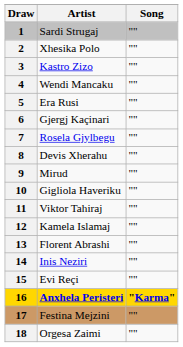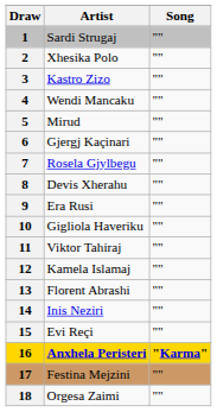5 | Artist: Era Rusi -> Mirud
9 | Artist: Mirud -> Era Rusi
